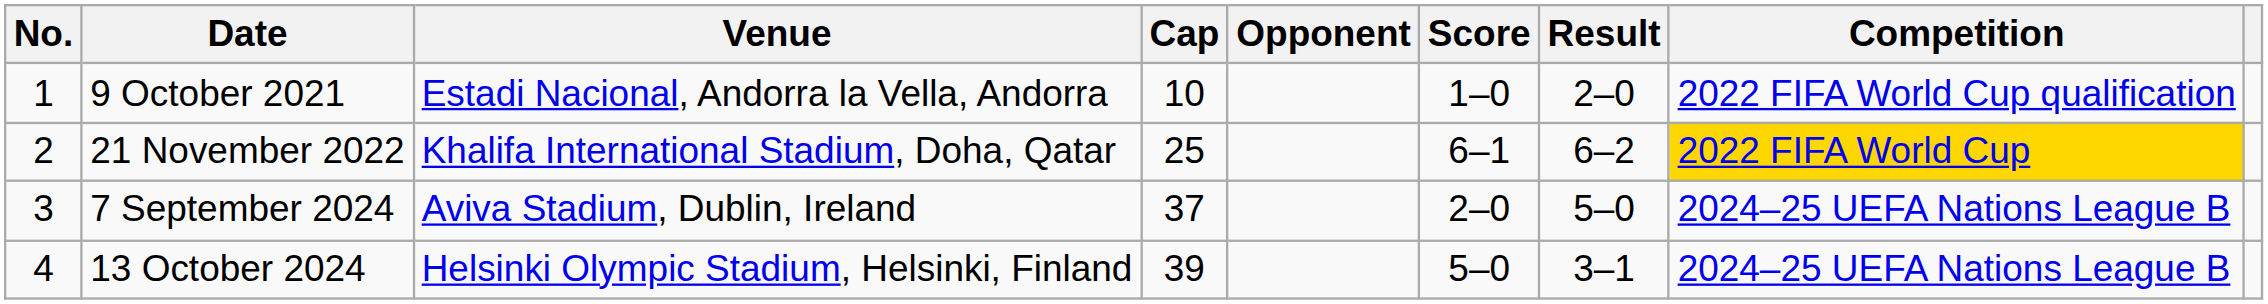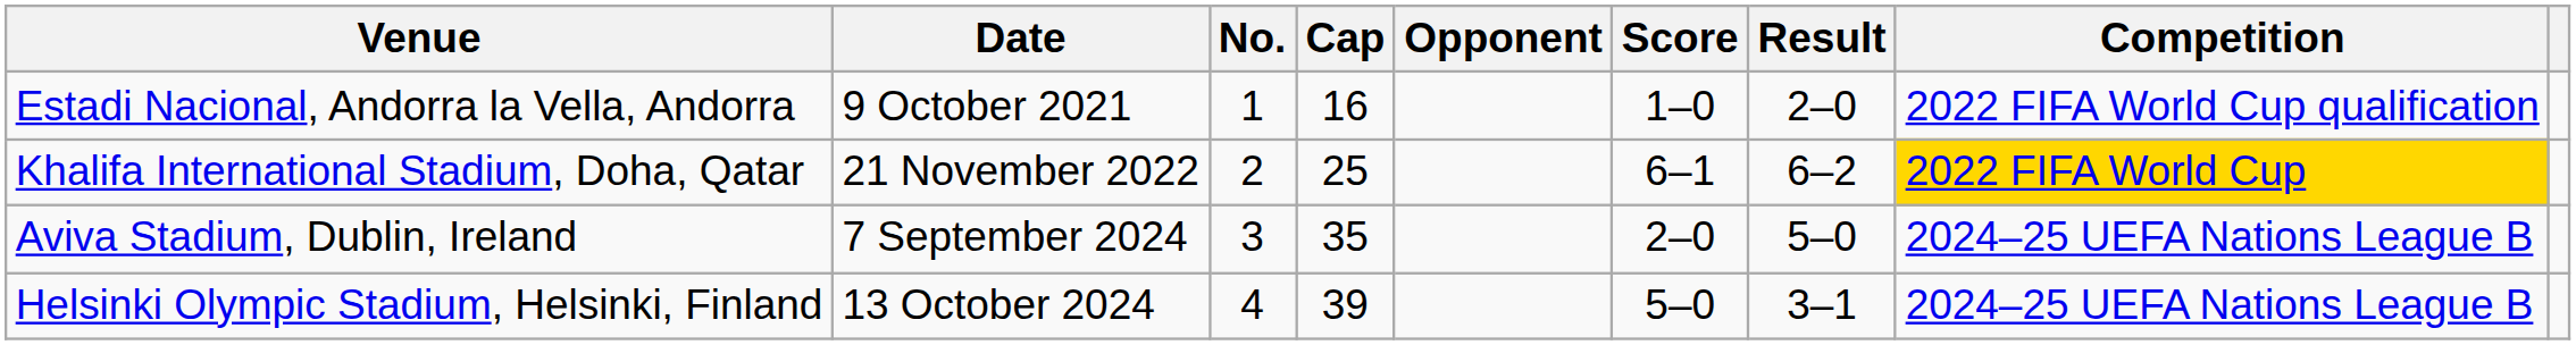columns swapped: No. <-> Venue
9 October 2021 | Cap: 10 -> 16
7 September 2024 | Cap: 37 -> 35
